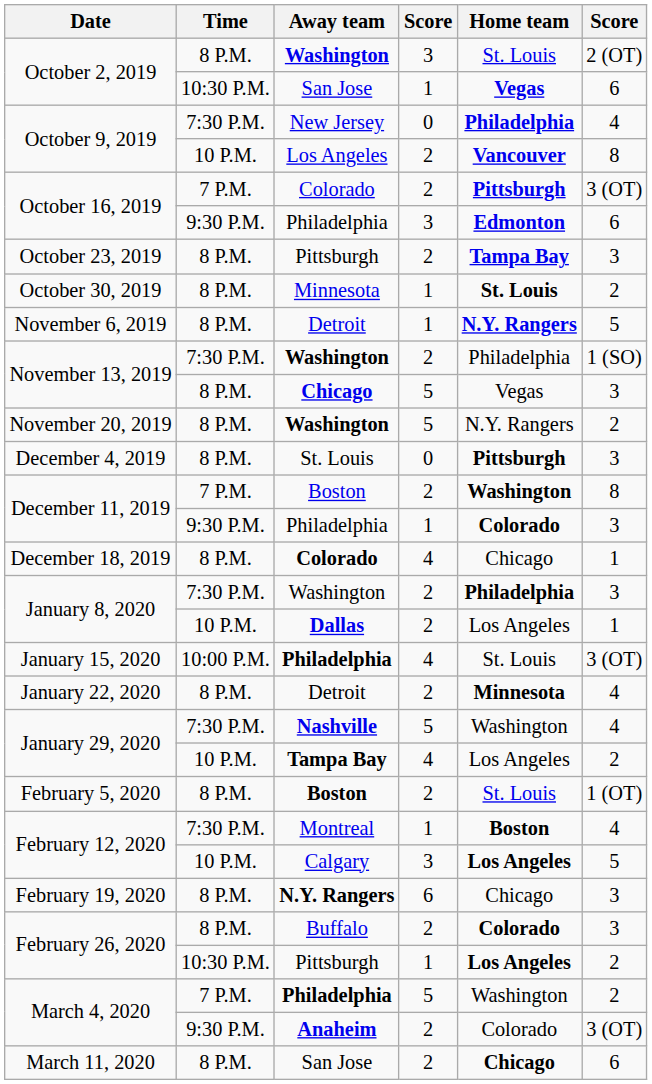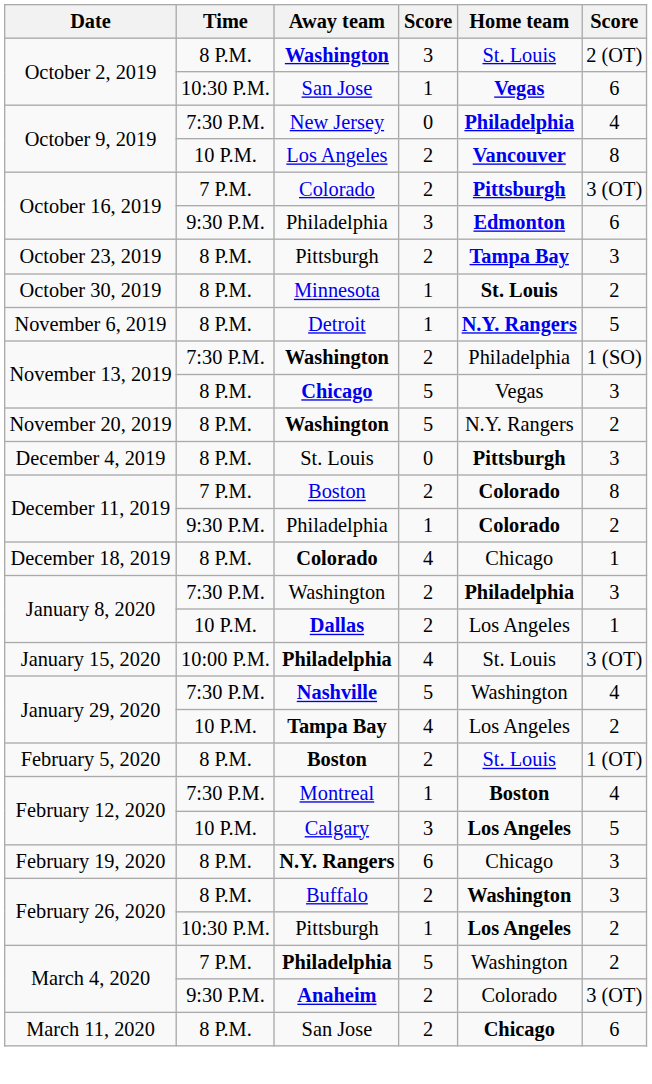December 11, 2019 / Boston | Home team: Washington -> Colorado
December 11, 2019 / Philadelphia | column 6: 3 -> 2
- row: January 22, 2020 | 8 P.M. | Detroit | 2 | Minnesota | 4
February 26, 2020 / Buffalo | Home team: Colorado -> Washington
